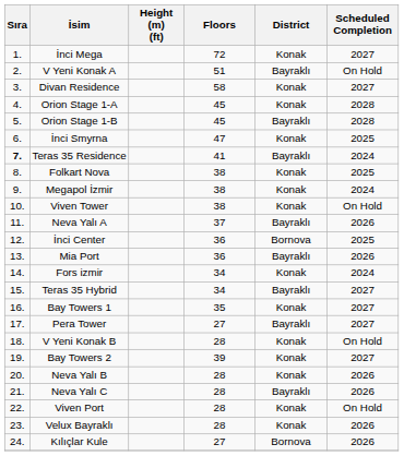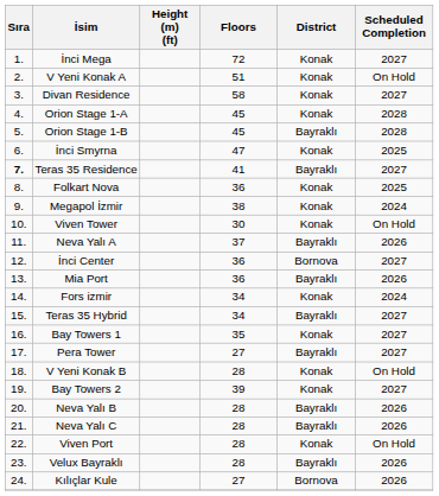V Yeni Konak A | District: Bayraklı -> Konak
Teras 35 Residence | Scheduled Completion: 2024 -> 2027
Folkart Nova | Floors: 38 -> 36
Viven Tower | Floors: 38 -> 30
İnci Center | Scheduled Completion: 2025 -> 2027
Neva Yalı B | District: Konak -> Bayraklı
Velux Bayraklı | District: Konak -> Bayraklı
